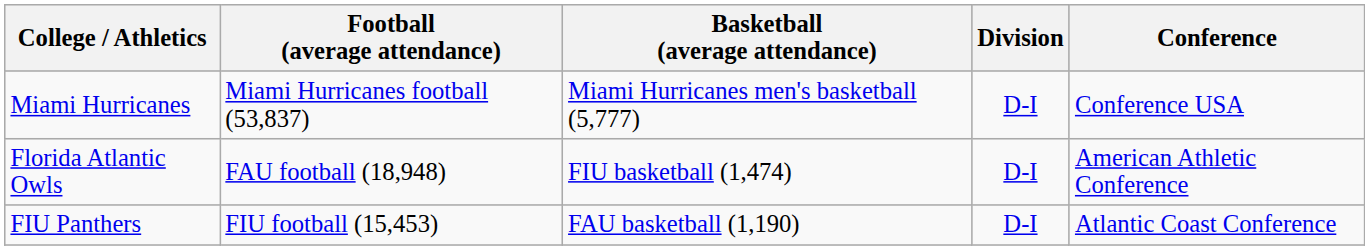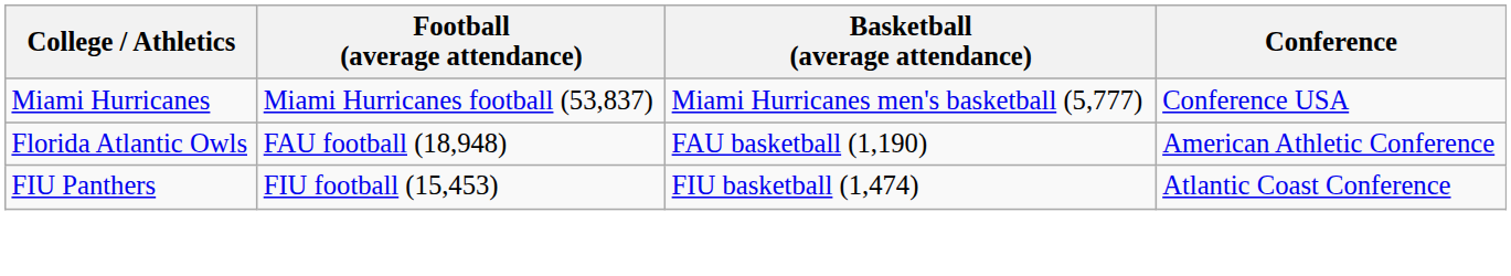- column: Division | D-I | D-I | D-I
Florida Atlantic Owls | Basketball (average attendance): FIU basketball (1,474) -> FAU basketball (1,190)
FIU Panthers | Basketball (average attendance): FAU basketball (1,190) -> FIU basketball (1,474)
